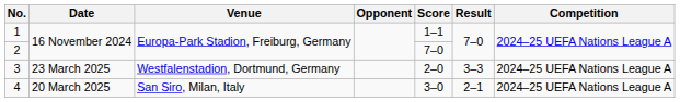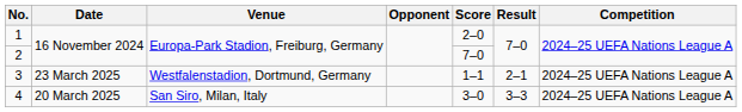1 | Score: 1–1 -> 2–0
3 | Score: 2–0 -> 1–1
3 | Result: 3–3 -> 2–1
4 | Result: 2–1 -> 3–3
